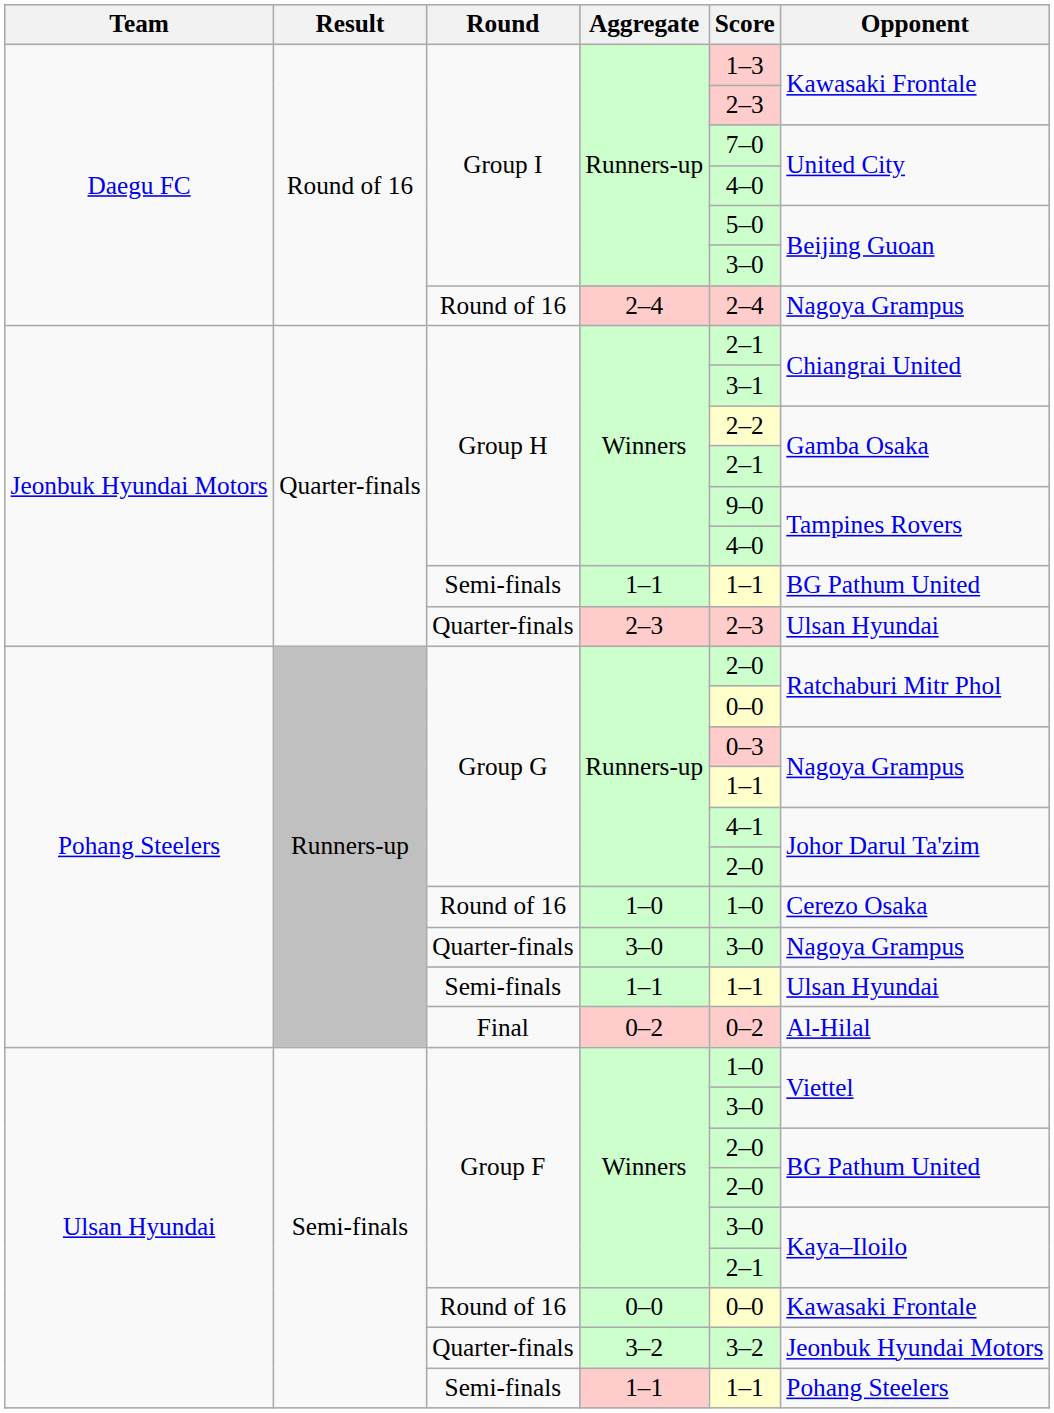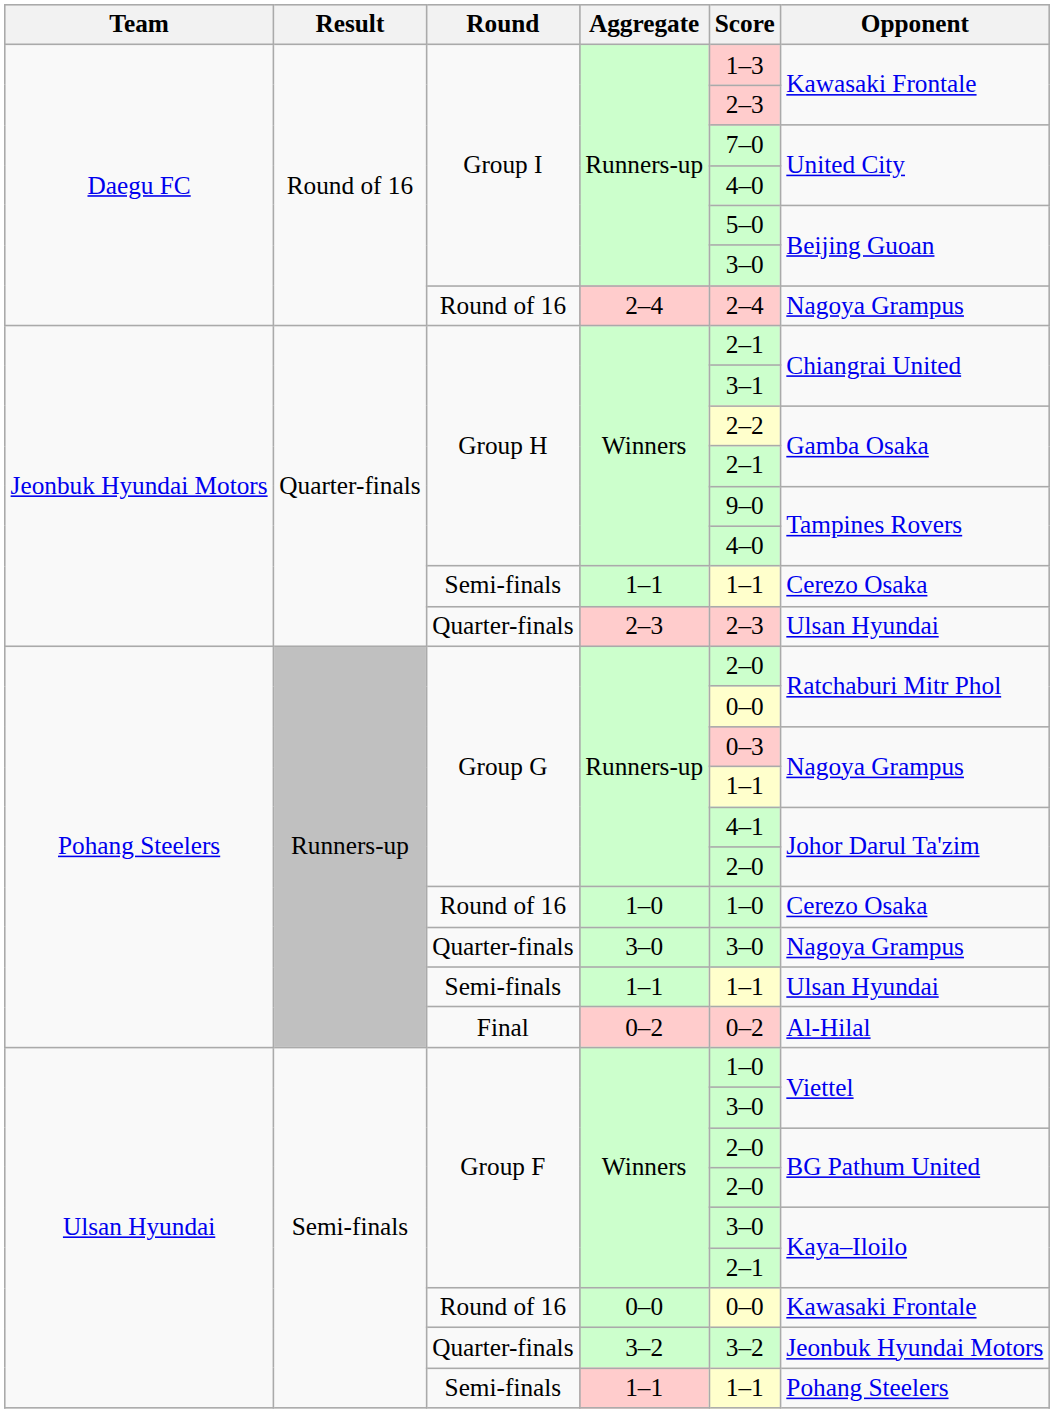Jeonbuk Hyundai Motors / 1–1 | Opponent: BG Pathum United -> Cerezo Osaka
